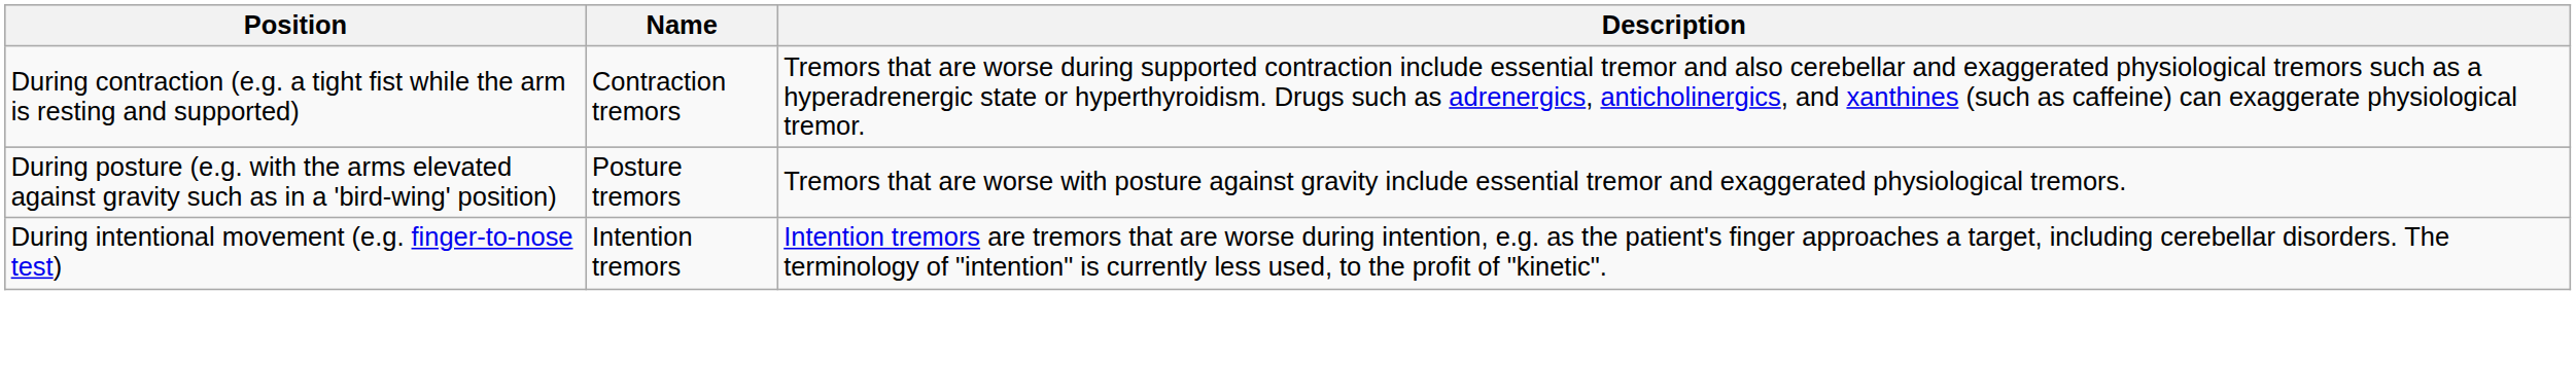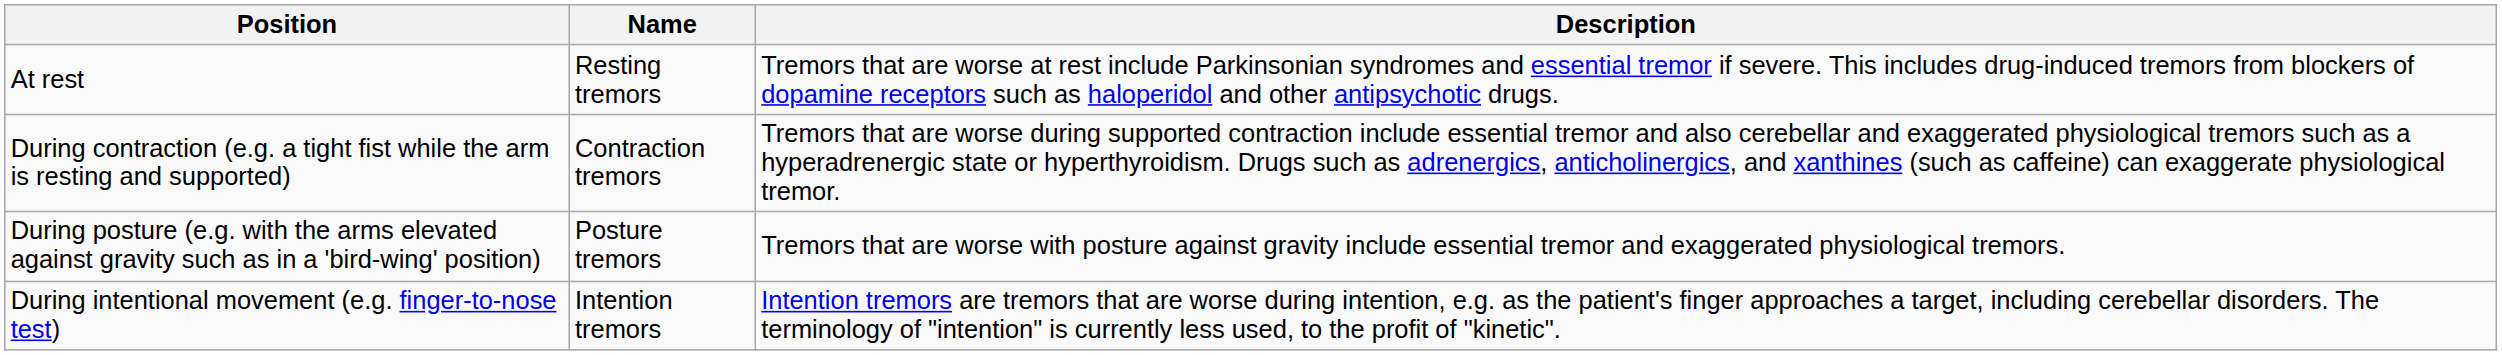+ row: At rest | Resting tremors | Tremors that are worse at rest include Parkinsonian syndromes and essential tremor if severe. This includes drug-induced tremors from blockers of dopamine receptors such as haloperidol and other antipsychotic drugs.
